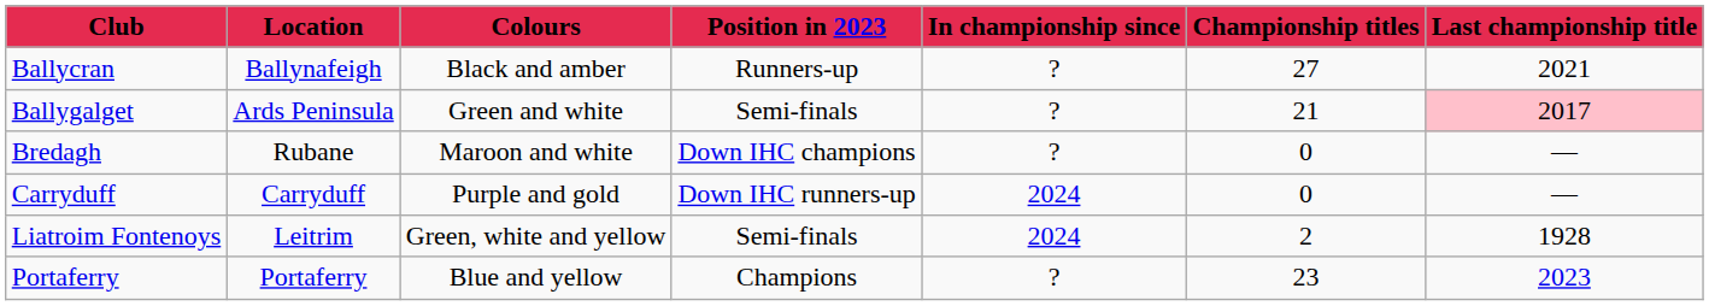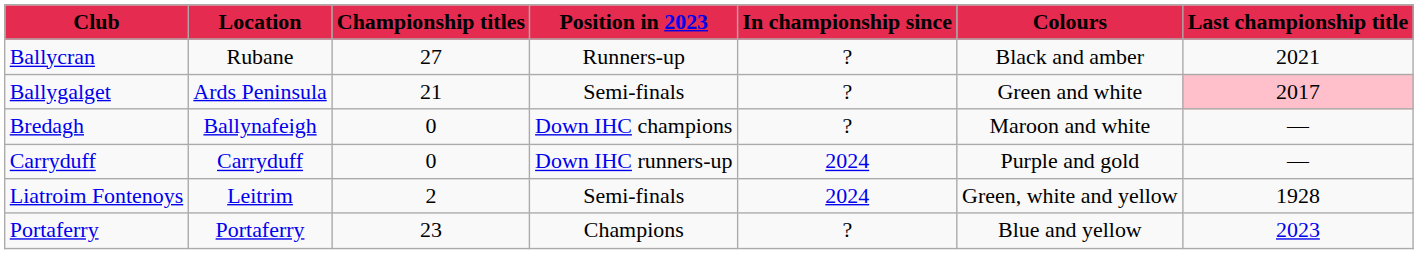columns swapped: Colours <-> Championship titles
Ballycran | Location: Ballynafeigh -> Rubane
Bredagh | Location: Rubane -> Ballynafeigh
